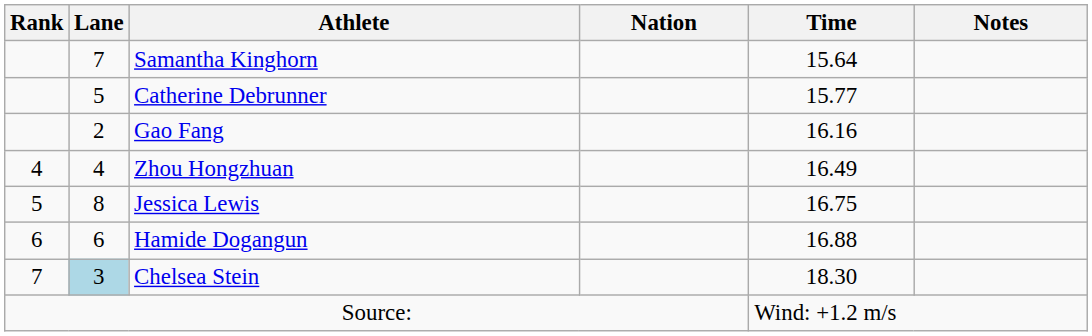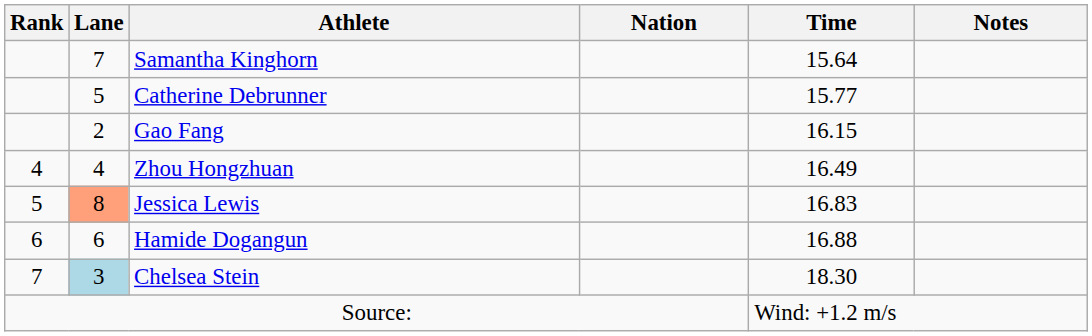Gao Fang | Time: 16.16 -> 16.15
Jessica Lewis | Lane: no background -> lightsalmon background
Jessica Lewis | Time: 16.75 -> 16.83
